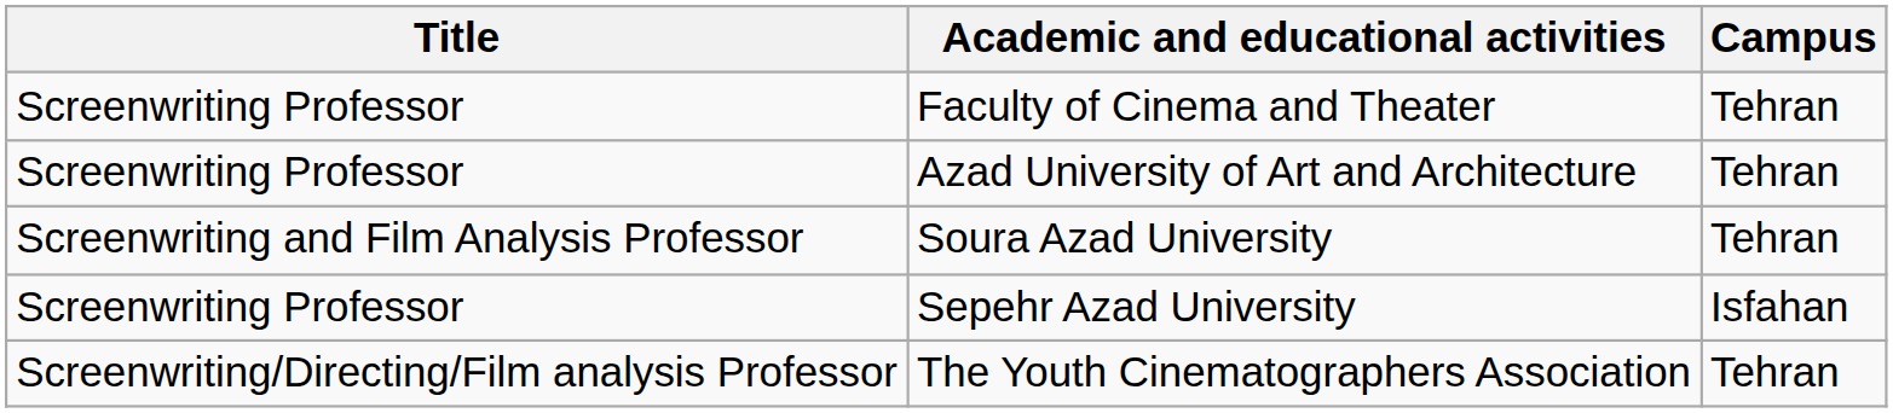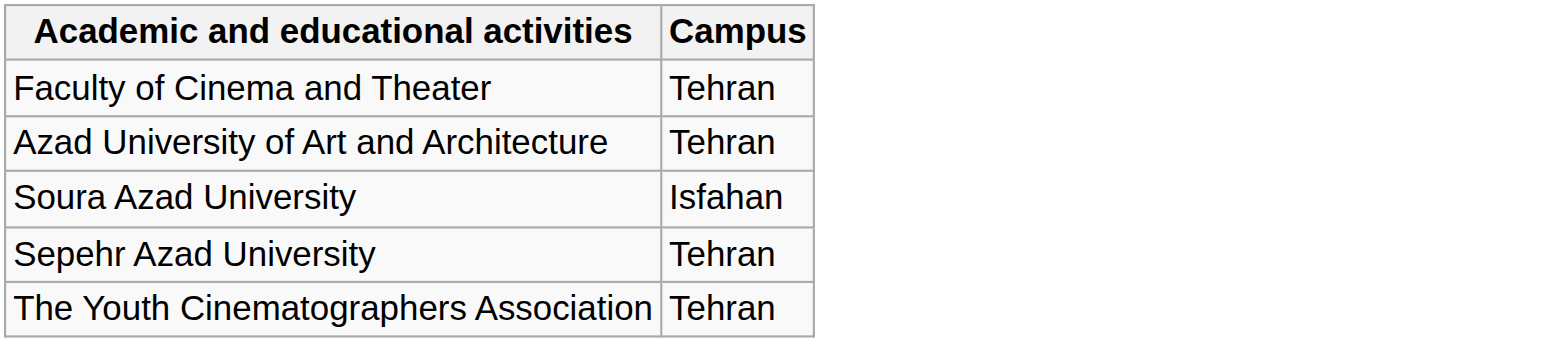- column: Title | Screenwriting Professor | Screenwriting Professor | Screenwriting and Film Analysis Professor | Screenwriting Professor | Screenwriting/Directing/Film analysis Professor
Soura Azad University | Campus: Tehran -> Isfahan
Sepehr Azad University | Campus: Isfahan -> Tehran
